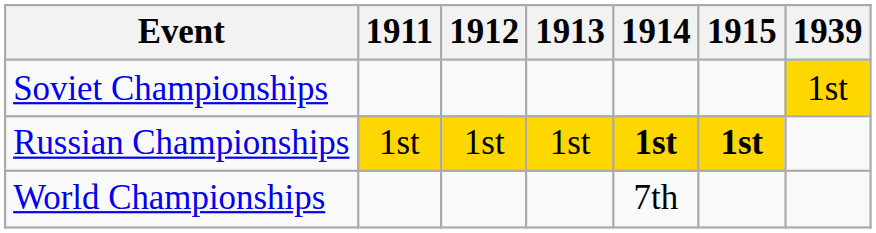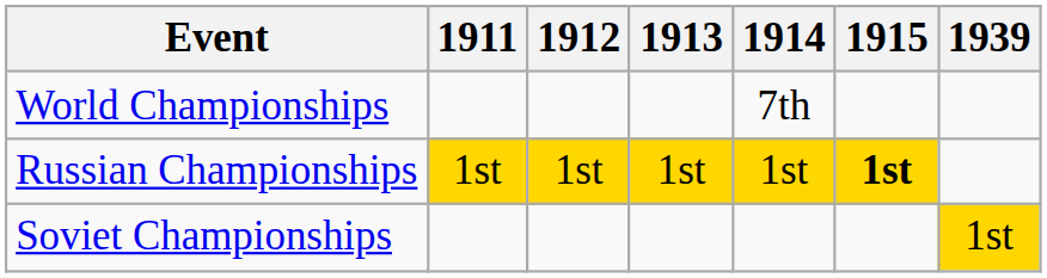rows swapped: World Championships <-> Soviet Championships
Russian Championships | 1914: bold -> normal
